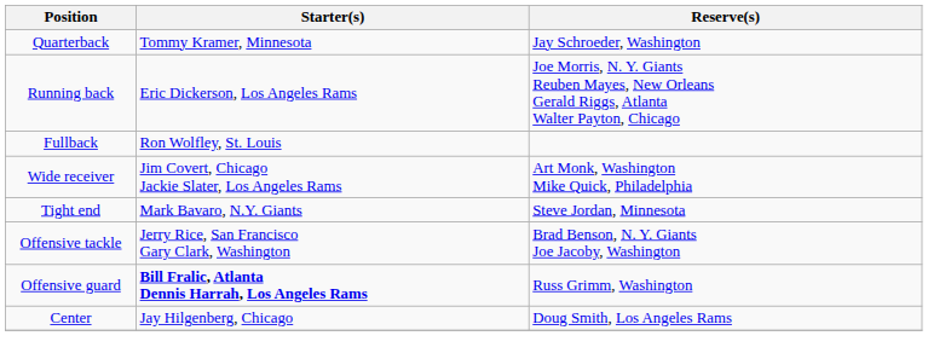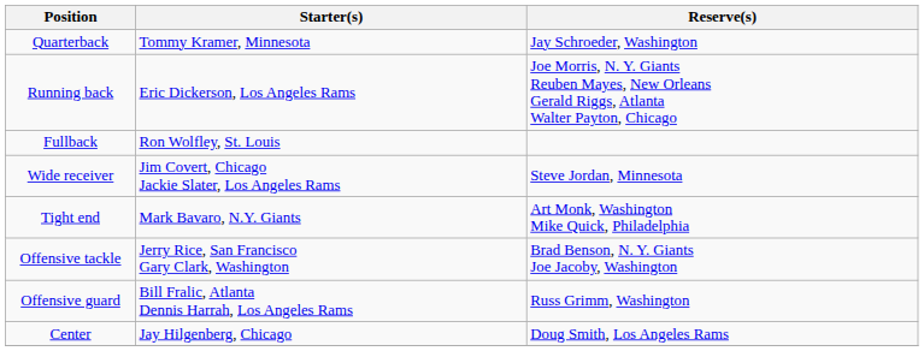Wide receiver | Reserve(s): Art Monk, Washington Mike Quick, Philadelphia -> Steve Jordan, Minnesota
Tight end | Reserve(s): Steve Jordan, Minnesota -> Art Monk, Washington Mike Quick, Philadelphia
Offensive guard | Starter(s): bold -> normal
